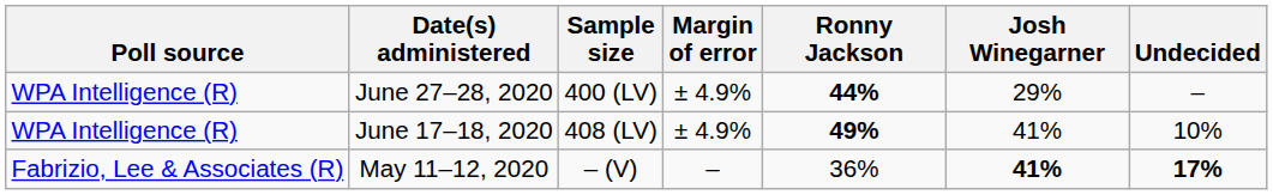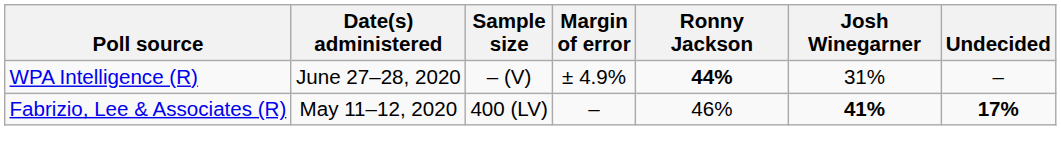June 27–28, 2020 | Sample size: 400 (LV) -> – (V)
June 27–28, 2020 | Josh Winegarner: 29% -> 31%
- row: WPA Intelligence (R) | June 17–18, 2020 | 408 (LV) | ± 4.9% | 49% | 41% | 10%
May 11–12, 2020 | Sample size: – (V) -> 400 (LV)
May 11–12, 2020 | Ronny Jackson: 36% -> 46%
